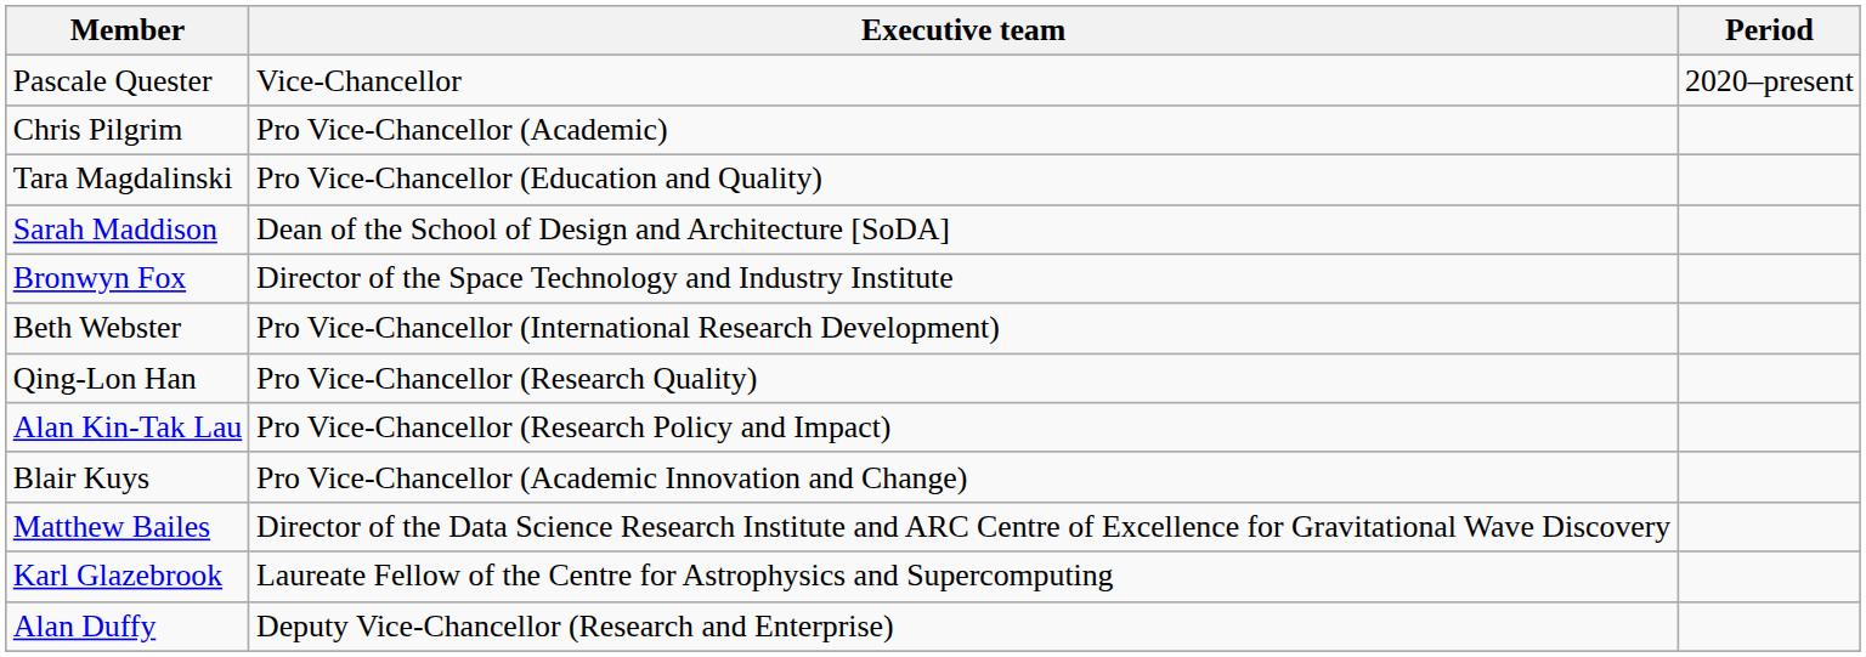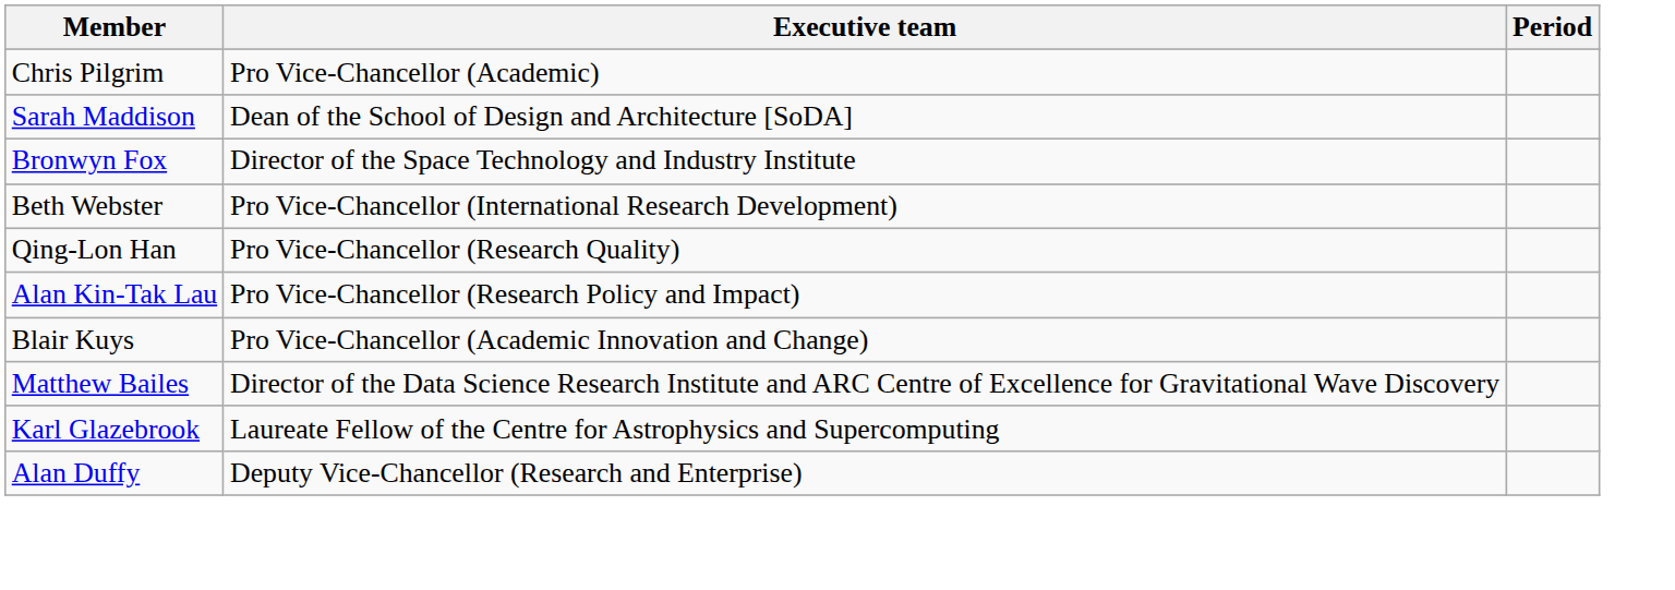- row: Pascale Quester | Vice-Chancellor | 2020–present
- row: Tara Magdalinski | Pro Vice-Chancellor (Education and Quality)
